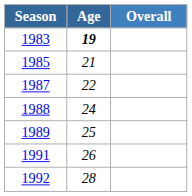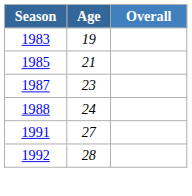1983 | Age: bold -> normal
1987 | Age: 22 -> 23
- row: 1989 | 25
1991 | Age: 26 -> 27
